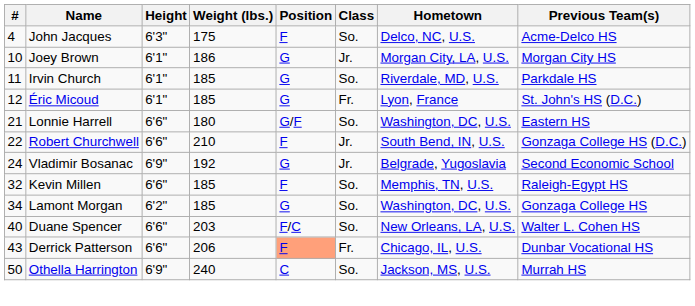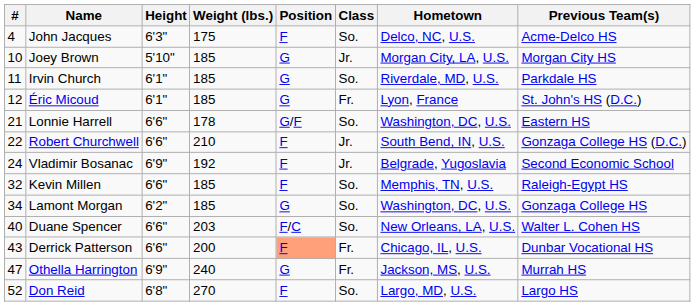Joey Brown | Height: 6'1" -> 5'10"
Joey Brown | Weight (lbs.): 186 -> 185
Lonnie Harrell | Weight (lbs.): 180 -> 178
Vladimir Bosanac | Position: G -> F
Derrick Patterson | Weight (lbs.): 206 -> 200
Othella Harrington | #: 50 -> 47
Othella Harrington | Position: C -> G
Othella Harrington | Class: So. -> Fr.
+ row: 52 | Don Reid | 6'8" | 270 | F | So. | Largo, MD, U.S. | Largo HS
